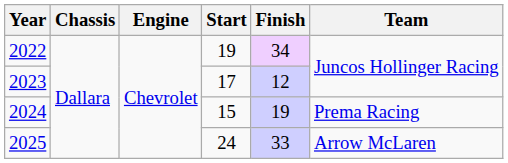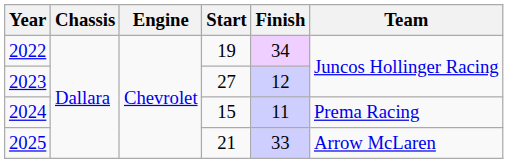2023 | Start: 17 -> 27
2024 | Finish: 19 -> 11
2025 | Start: 24 -> 21
